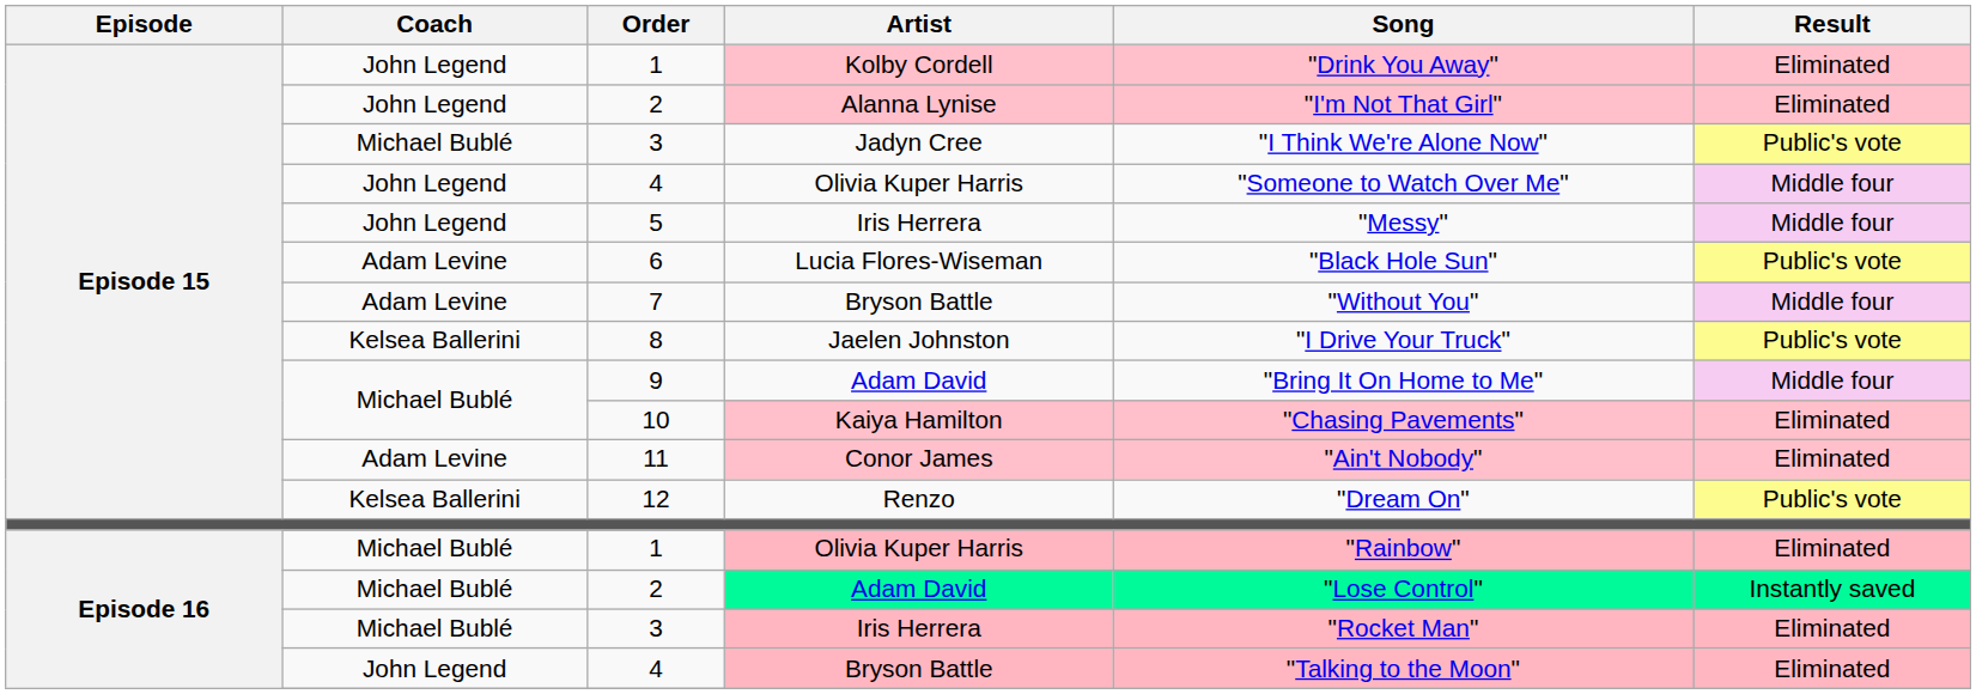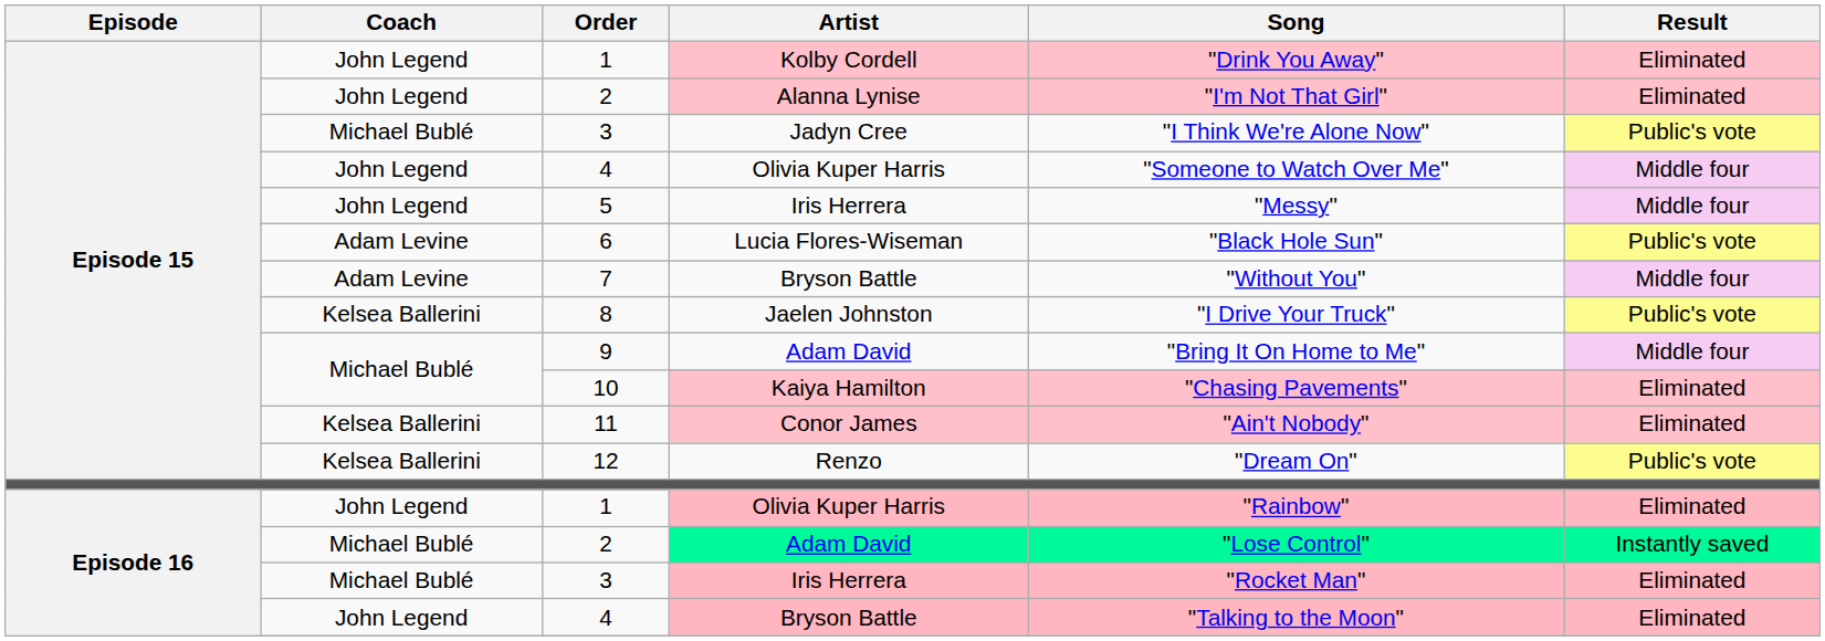11 | Coach: Adam Levine -> Kelsea Ballerini
1 / Olivia Kuper Harris | Coach: Michael Bublé -> John Legend
